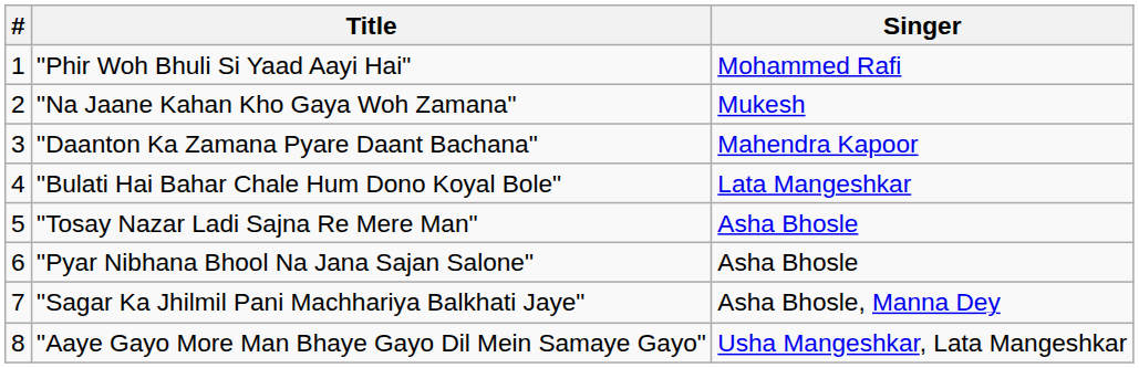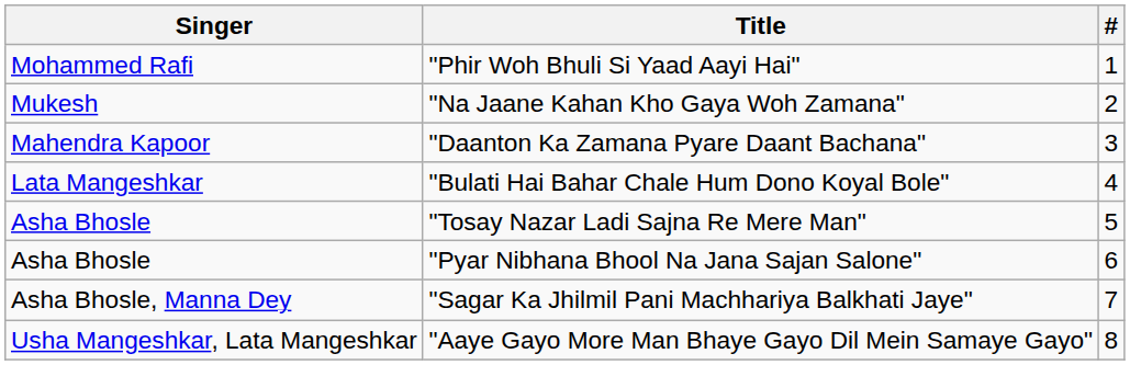columns swapped: # <-> Singer
